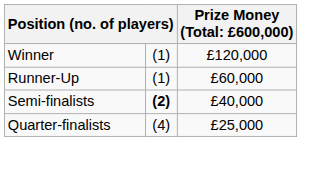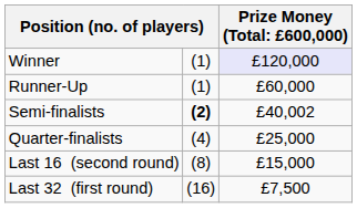Winner | column 3: no background -> lavender background
Semi-finalists | column 3: £40,000 -> £40,002
+ row: Last 16 (second round) | (8) | £15,000
+ row: Last 32 (first round) | (16) | £7,500
